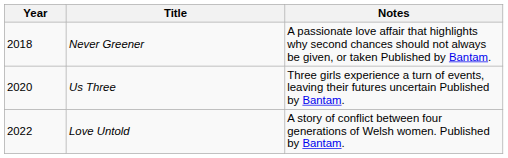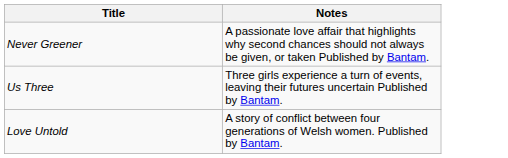- column: Year | 2018 | 2020 | 2022
